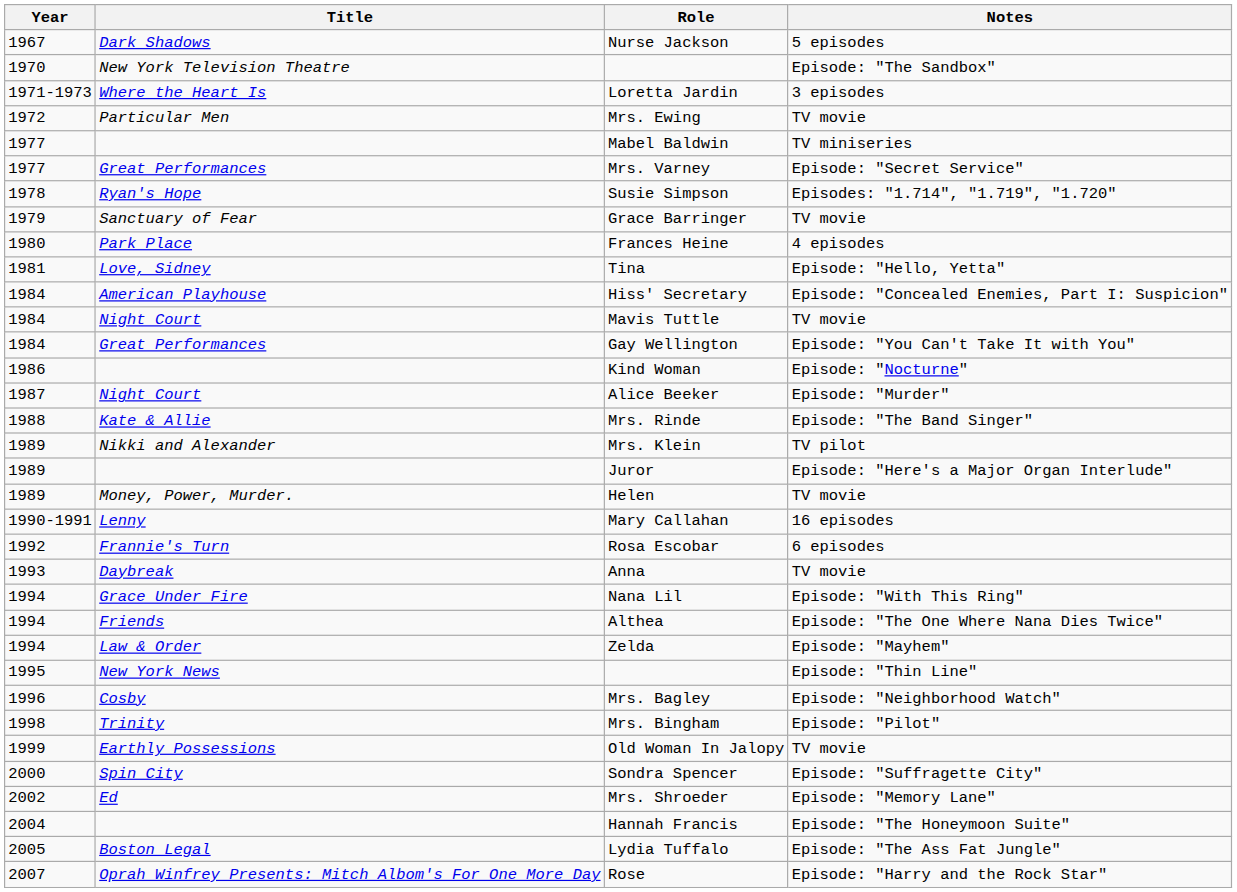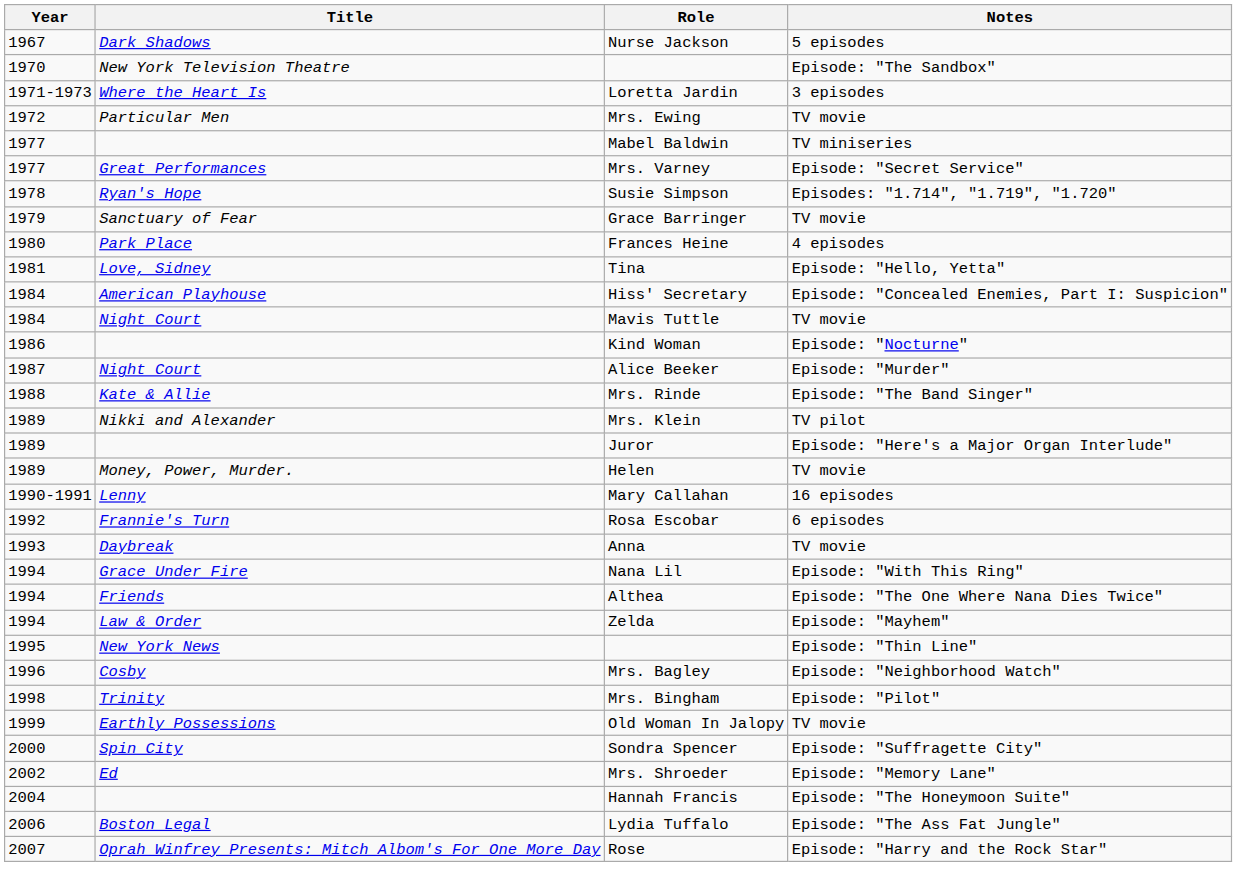- row: 1984 | Great Performances | Gay Wellington | Episode: "You Can't Take It with You"
Lydia Tuffalo | Year: 2005 -> 2006
